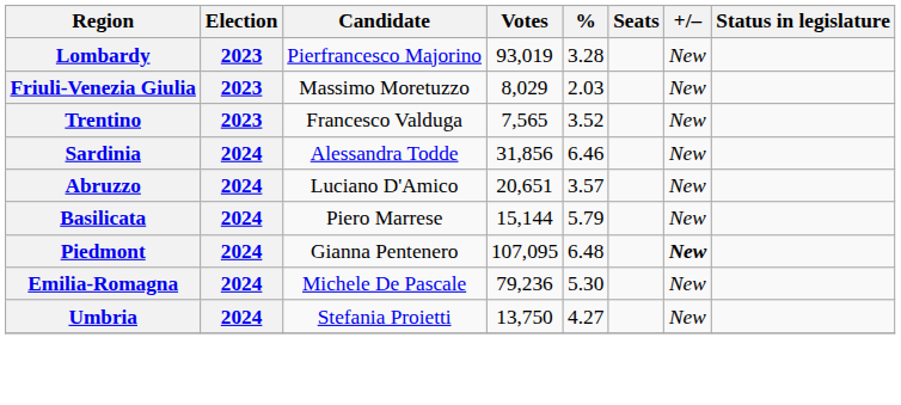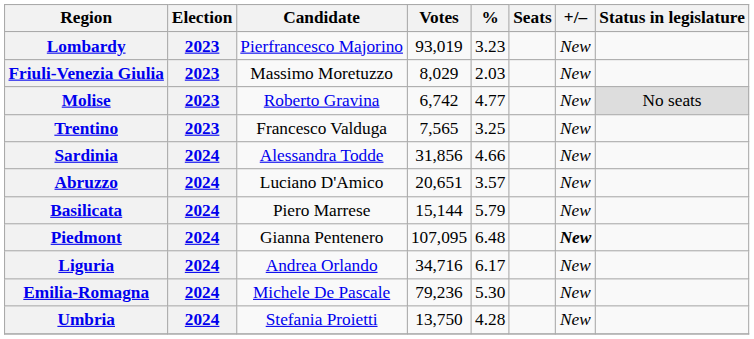Lombardy | %: 3.28 -> 3.23
+ row: Molise | 2023 | Roberto Gravina | 6,742 | 4.77 | New | No seats
Trentino | %: 3.52 -> 3.25
Sardinia | %: 6.46 -> 4.66
+ row: Liguria | 2024 | Andrea Orlando | 34,716 | 6.17 | New
Umbria | %: 4.27 -> 4.28
